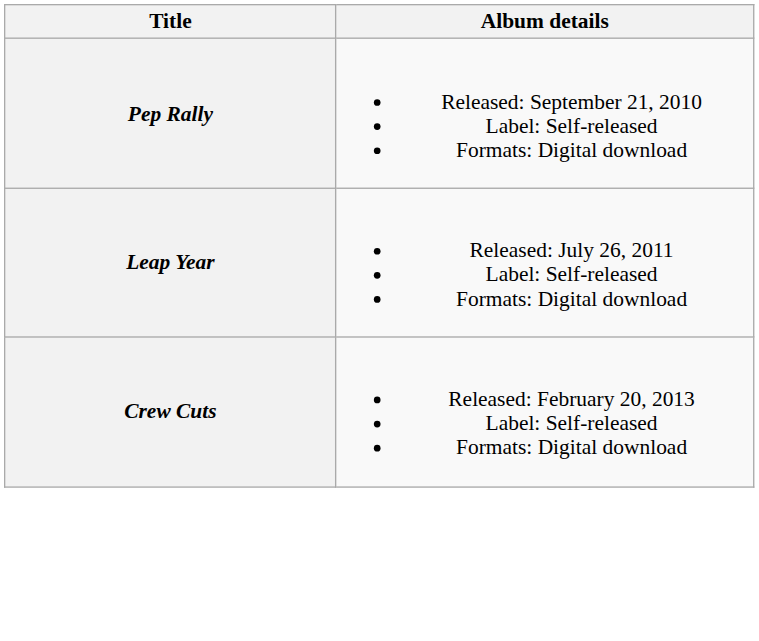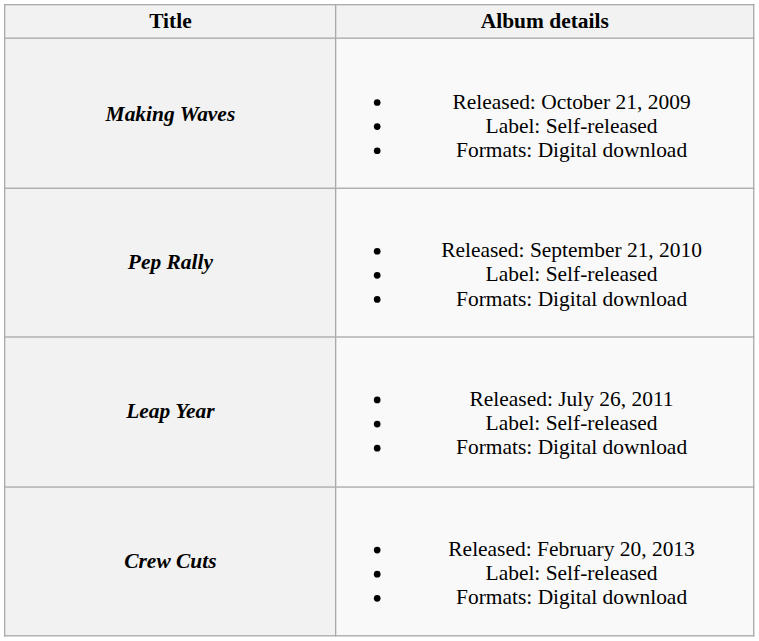+ row: Making Waves | Released: October 21, 2009 Label: Self-released Formats: Digital download
